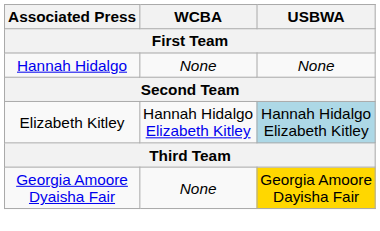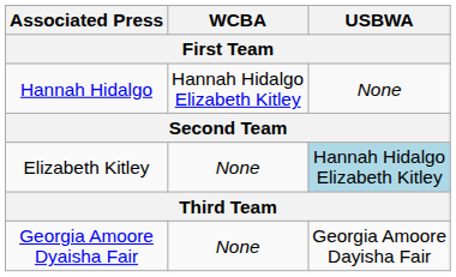Hannah Hidalgo | WCBA: None -> Hannah Hidalgo Elizabeth Kitley
Elizabeth Kitley | WCBA: Hannah Hidalgo Elizabeth Kitley -> None
Georgia Amoore Dyaisha Fair | USBWA: gold background -> no background
